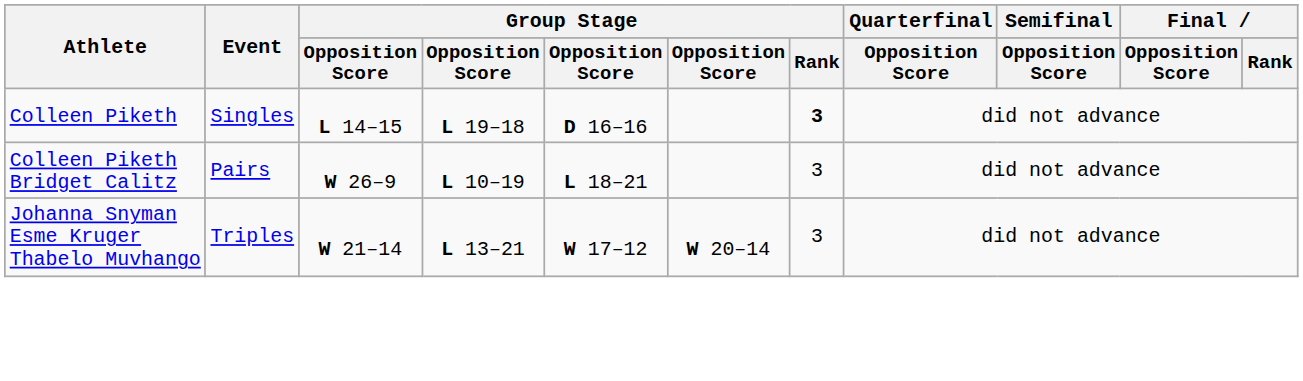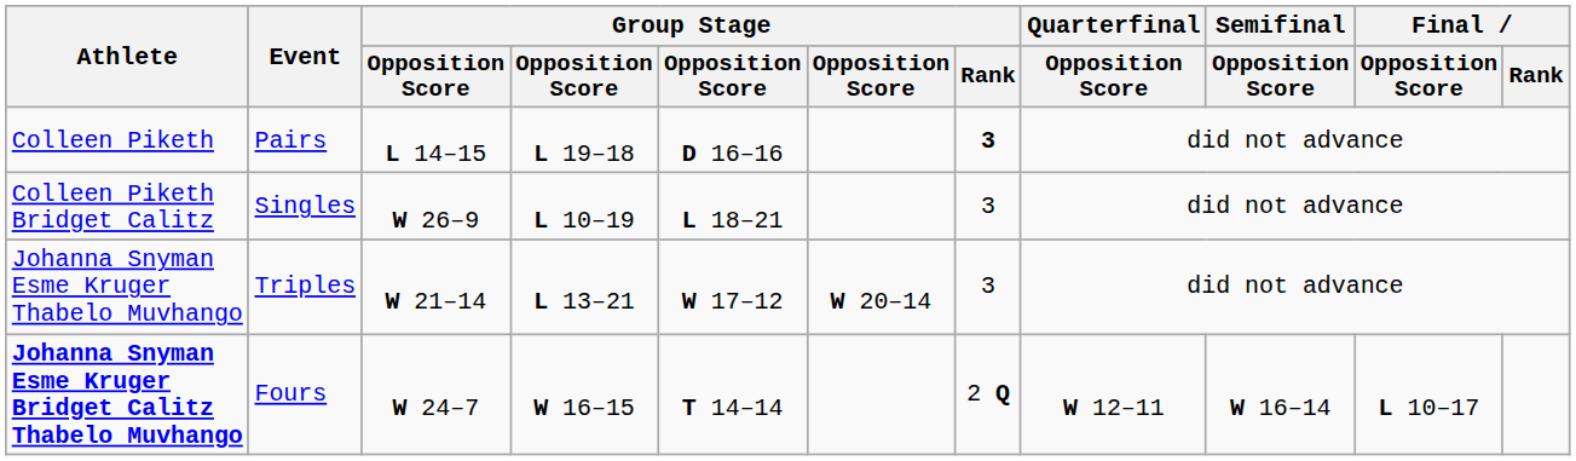Colleen Piketh | Event: Singles -> Pairs
Colleen Piketh Bridget Calitz | Event: Pairs -> Singles
+ row: Johanna Snyman Esme Kruger Bridget Calitz Thabelo Muvhango | Fours | W 24–7 | W 16–15 | T 14–14 | 2 Q | W 12–11 | W 16–14 | L 10–17
